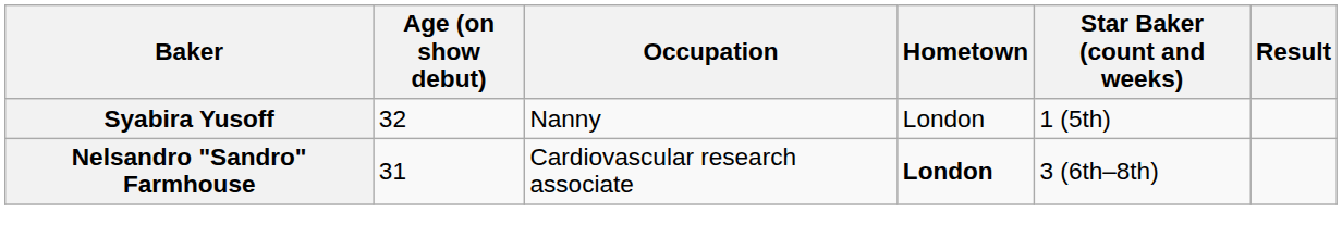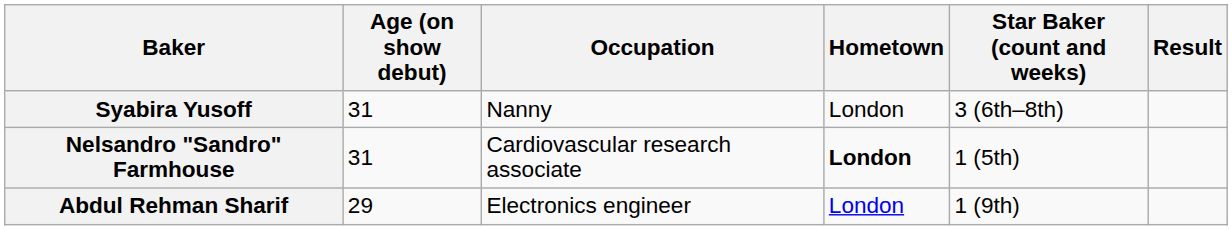Syabira Yusoff | Age (on show debut): 32 -> 31
Syabira Yusoff | Star Baker (count and weeks): 1 (5th) -> 3 (6th–8th)
Nelsandro "Sandro" Farmhouse | Star Baker (count and weeks): 3 (6th–8th) -> 1 (5th)
+ row: Abdul Rehman Sharif | 29 | Electronics engineer | London | 1 (9th)
